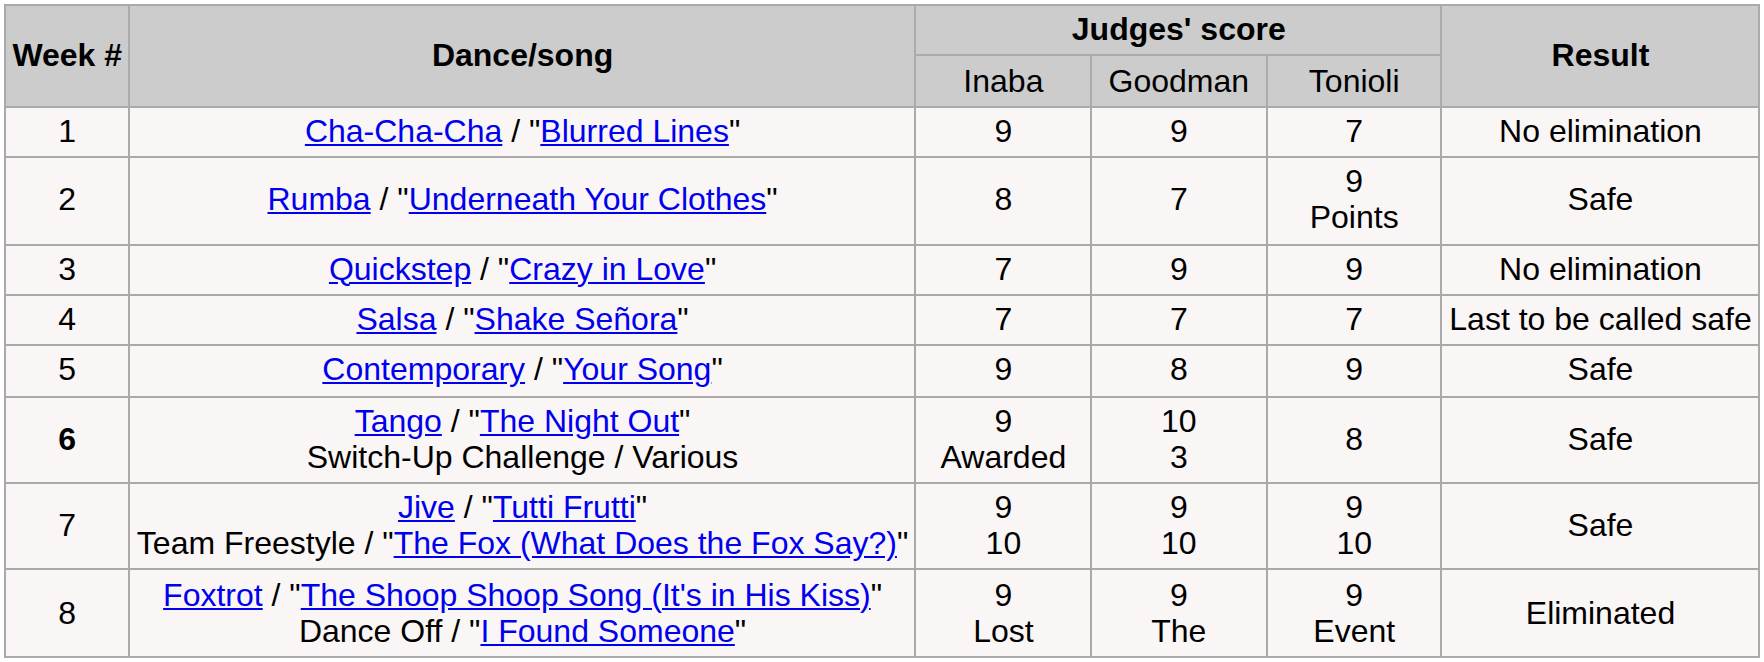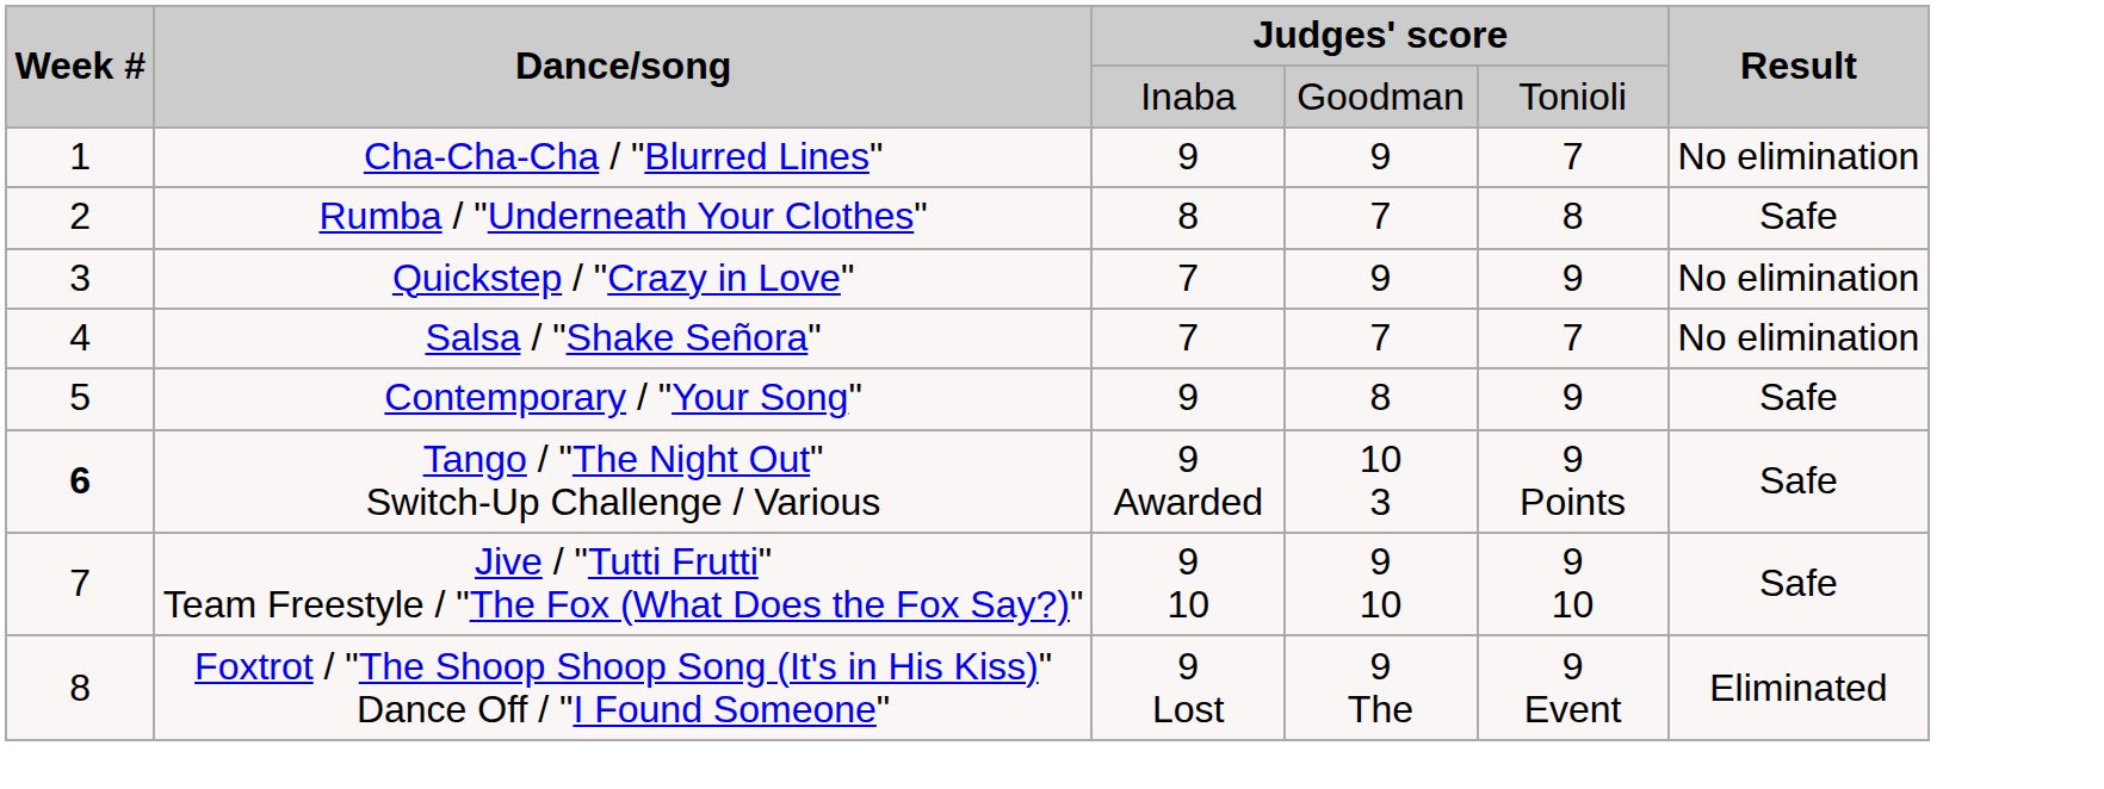Rumba / "Underneath Your Clothes" | column 5: 9 Points -> 8
Salsa / "Shake Señora" | Result: Last to be called safe -> No elimination
Tango / "The Night Out" Switch-Up Challenge / Various | column 5: 8 -> 9 Points
